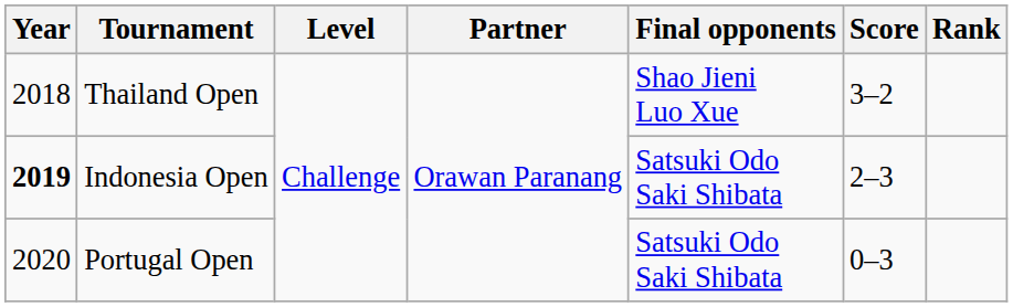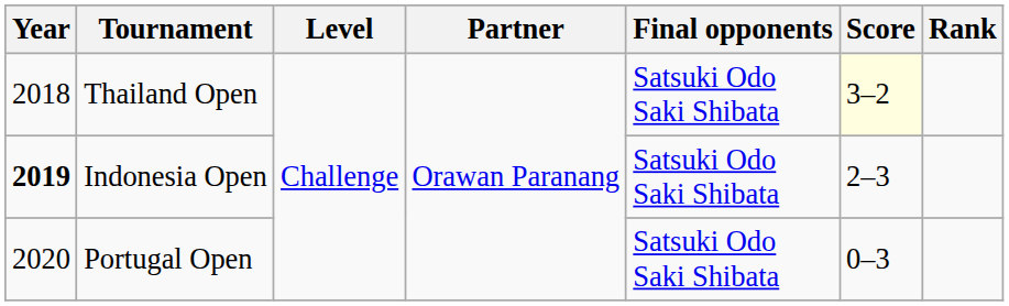Thailand Open | Final opponents: Shao Jieni Luo Xue -> Satsuki Odo Saki Shibata
Thailand Open | Score: no background -> lightyellow background
